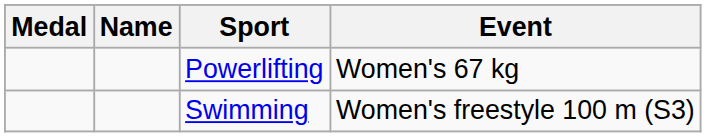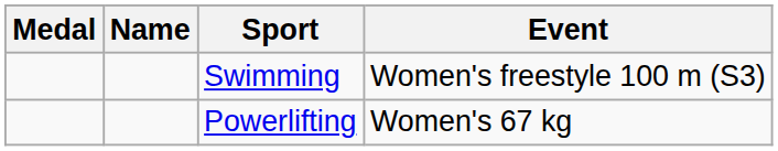rows swapped: Swimming <-> Powerlifting
